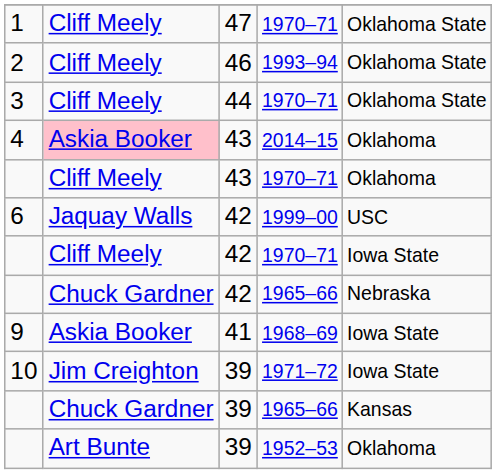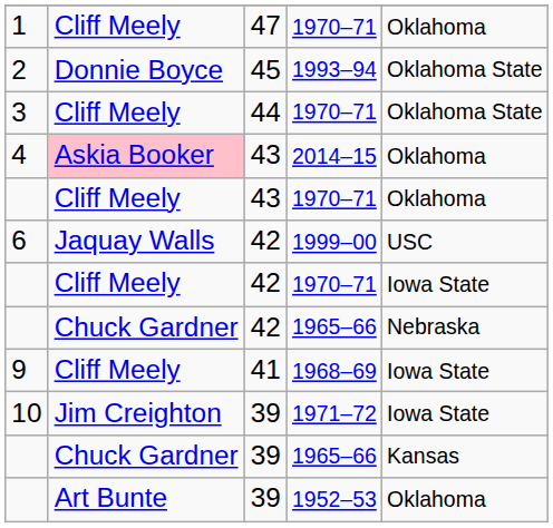1 | column 5: Oklahoma State -> Oklahoma
2 | column 2: Cliff Meely -> Donnie Boyce
2 | column 3: 46 -> 45
9 | column 2: Askia Booker -> Cliff Meely
